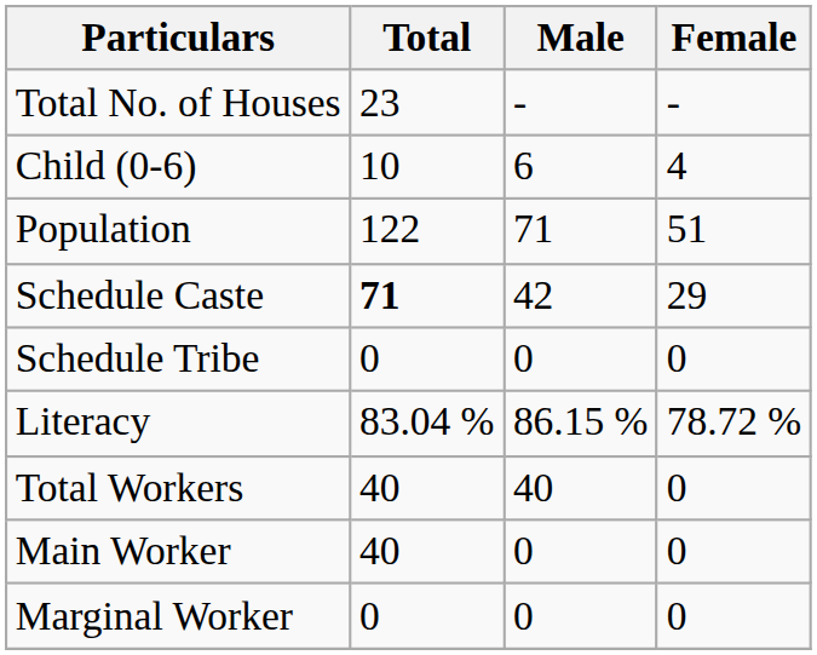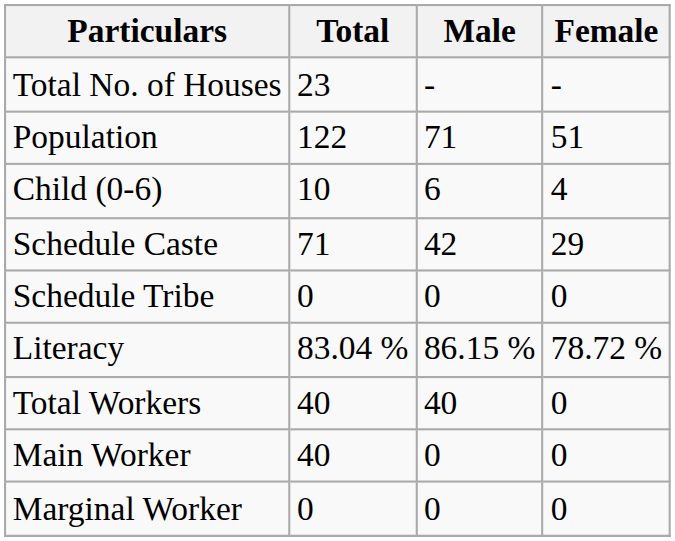rows swapped: Population <-> Child (0-6)
Schedule Caste | Total: bold -> normal
